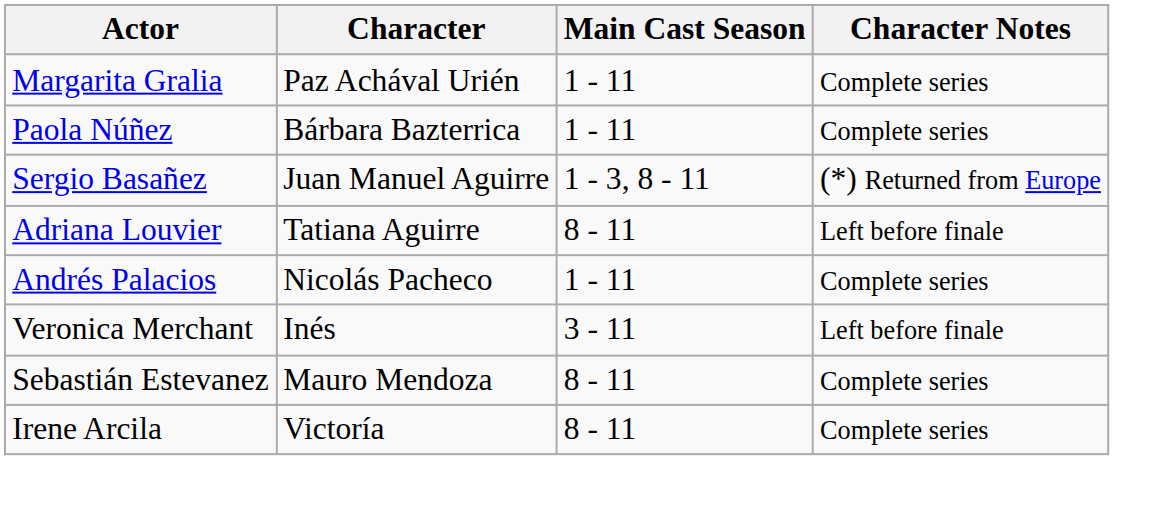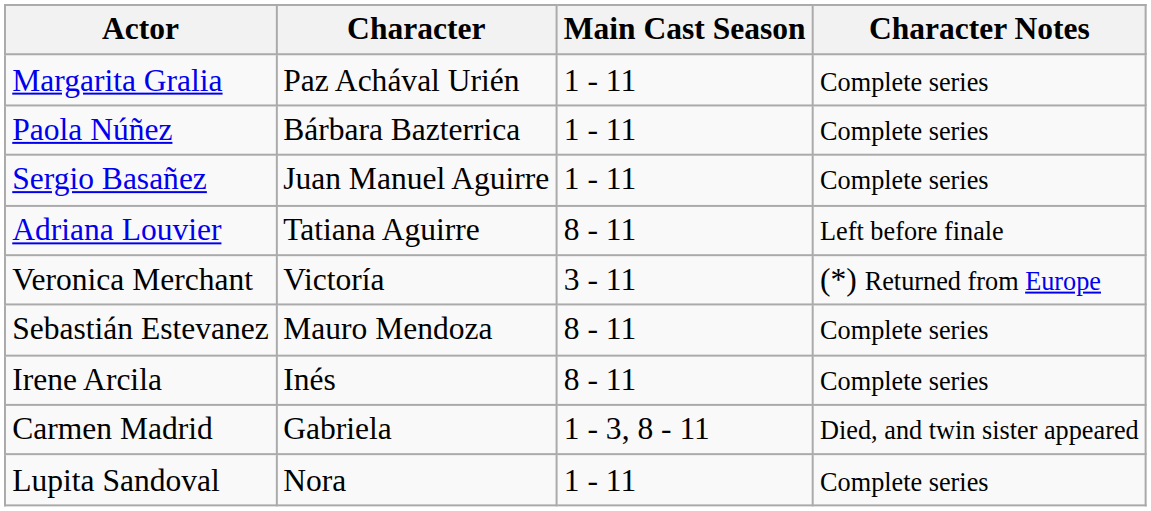Sergio Basañez | Main Cast Season: 1 - 3, 8 - 11 -> 1 - 11
Sergio Basañez | Character Notes: (*) Returned from Europe -> Complete series
- row: Andrés Palacios | Nicolás Pacheco | 1 - 11 | Complete series
Veronica Merchant | Character: Inés -> Victoría
Veronica Merchant | Character Notes: Left before finale -> (*) Returned from Europe
Irene Arcila | Character: Victoría -> Inés
+ row: Carmen Madrid | Gabriela | 1 - 3, 8 - 11 | Died, and twin sister appeared
+ row: Lupita Sandoval | Nora | 1 - 11 | Complete series
